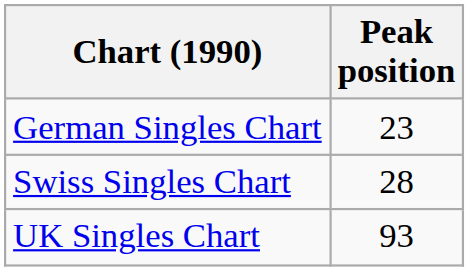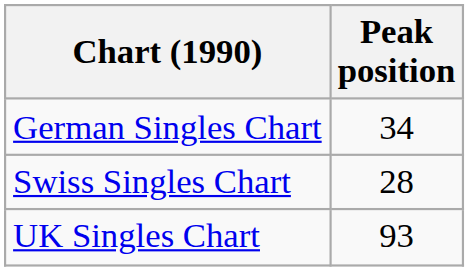German Singles Chart | Peak position: 23 -> 34
